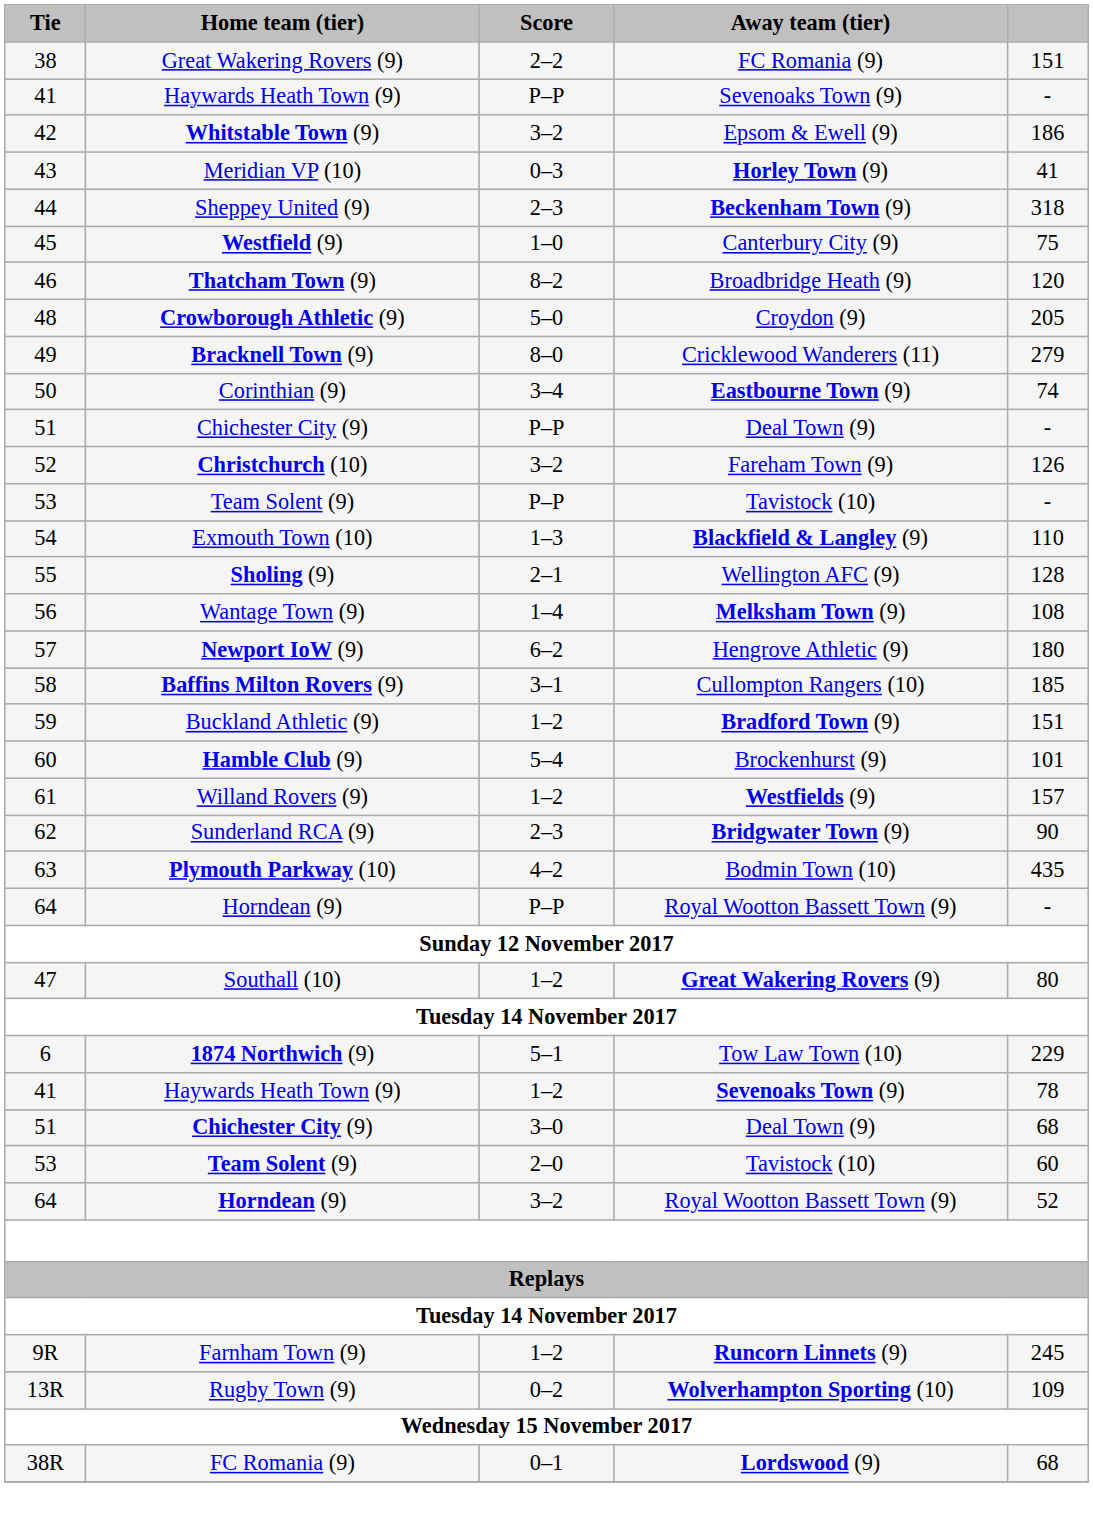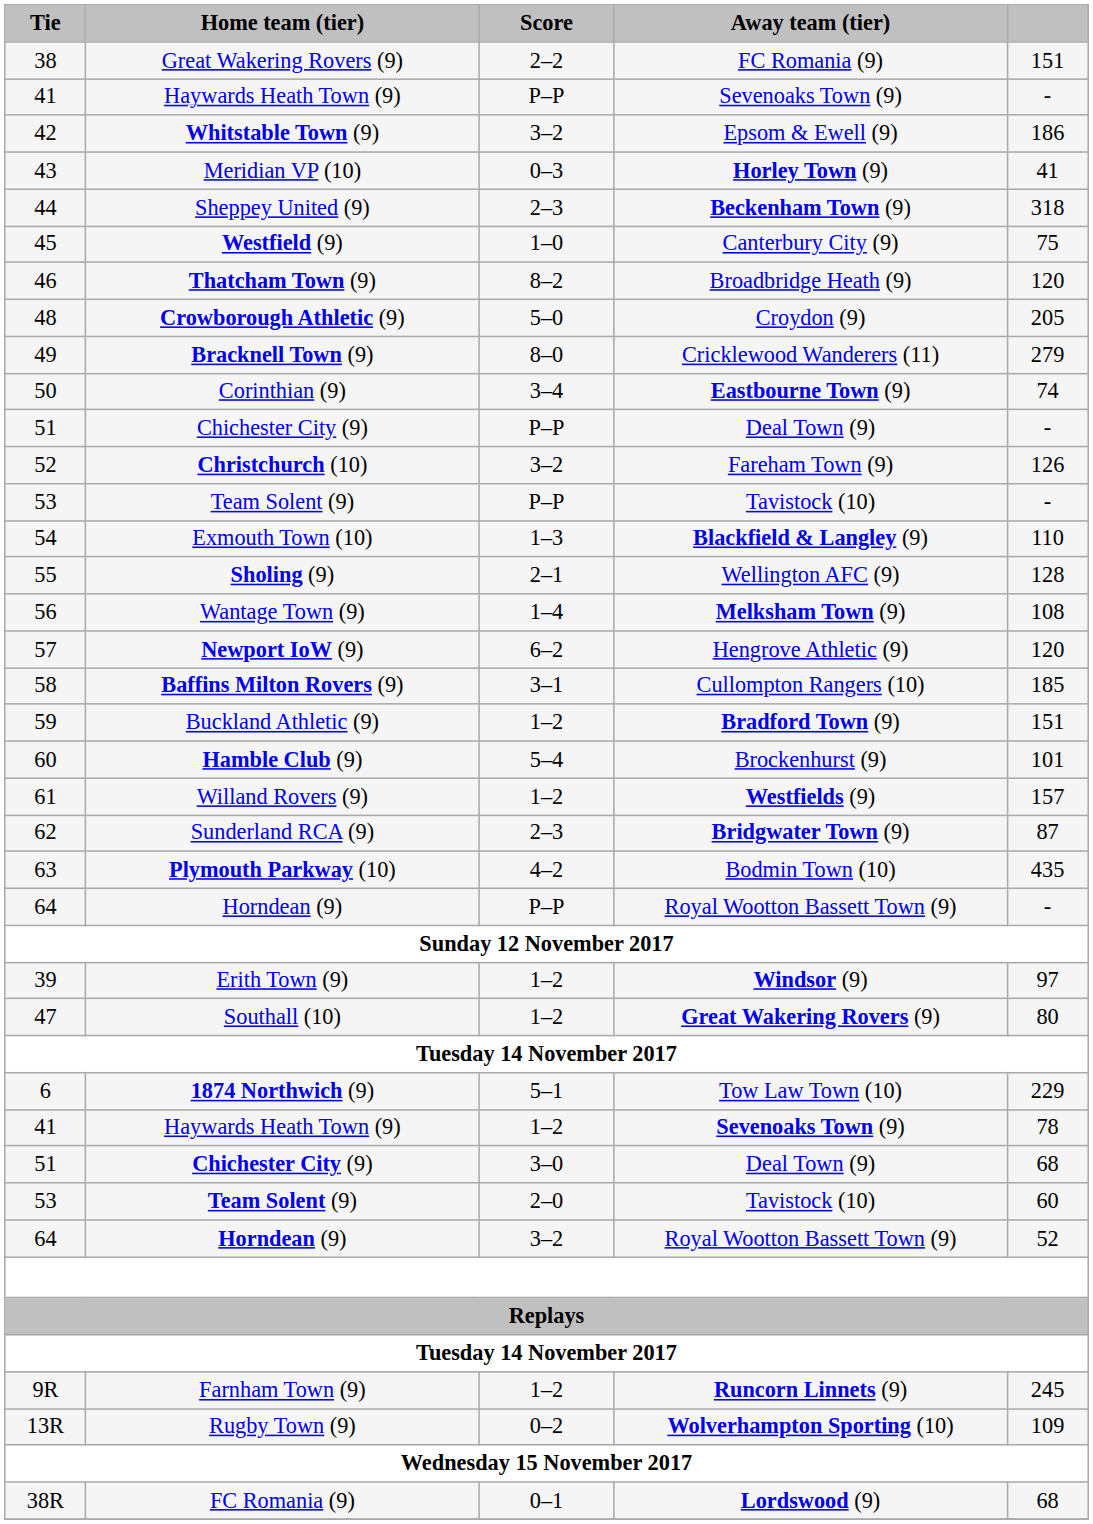57 | column 5: 180 -> 120
62 | column 5: 90 -> 87
+ row: 39 | Erith Town (9) | 1–2 | Windsor (9) | 97
